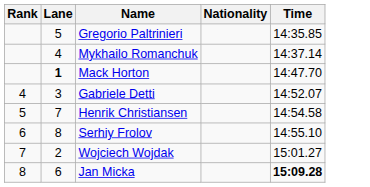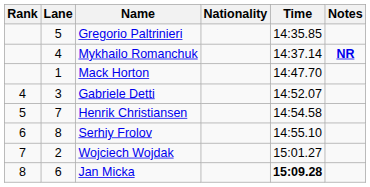+ column: Notes | NR
Mack Horton | Lane: bold -> normal
